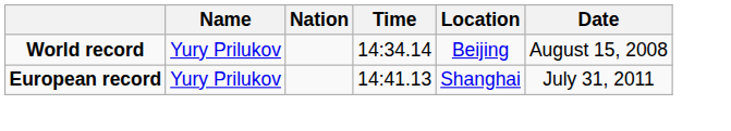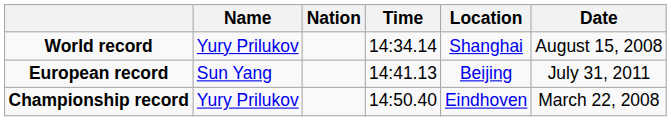World record | Location: Beijing -> Shanghai
European record | Name: Yury Prilukov -> Sun Yang
European record | Location: Shanghai -> Beijing
+ row: Championship record | Yury Prilukov | 14:50.40 | Eindhoven | March 22, 2008
